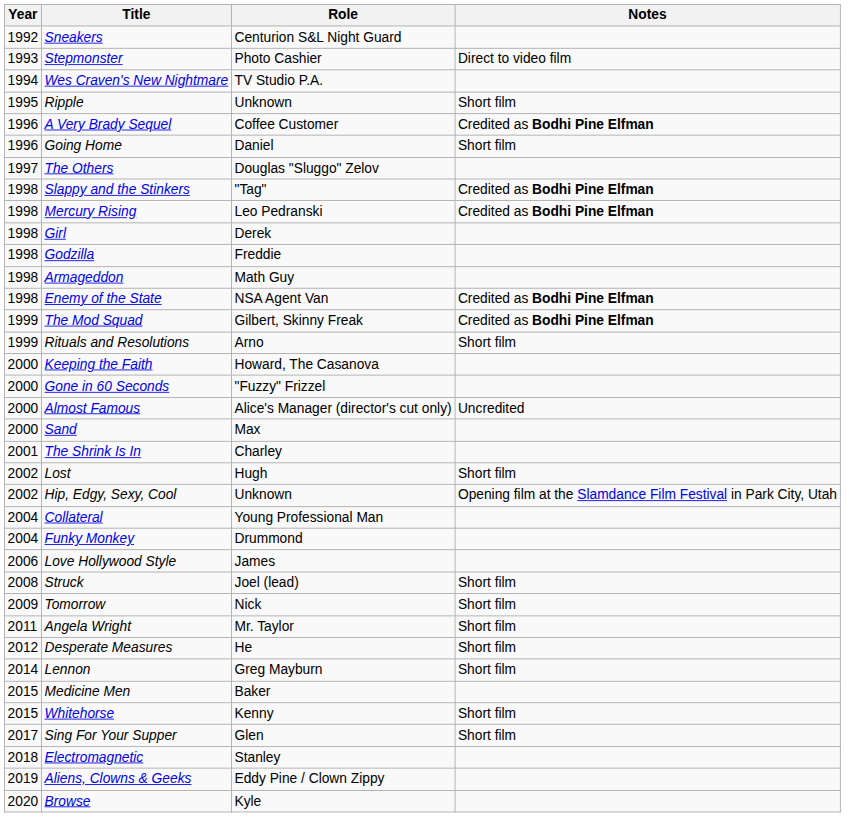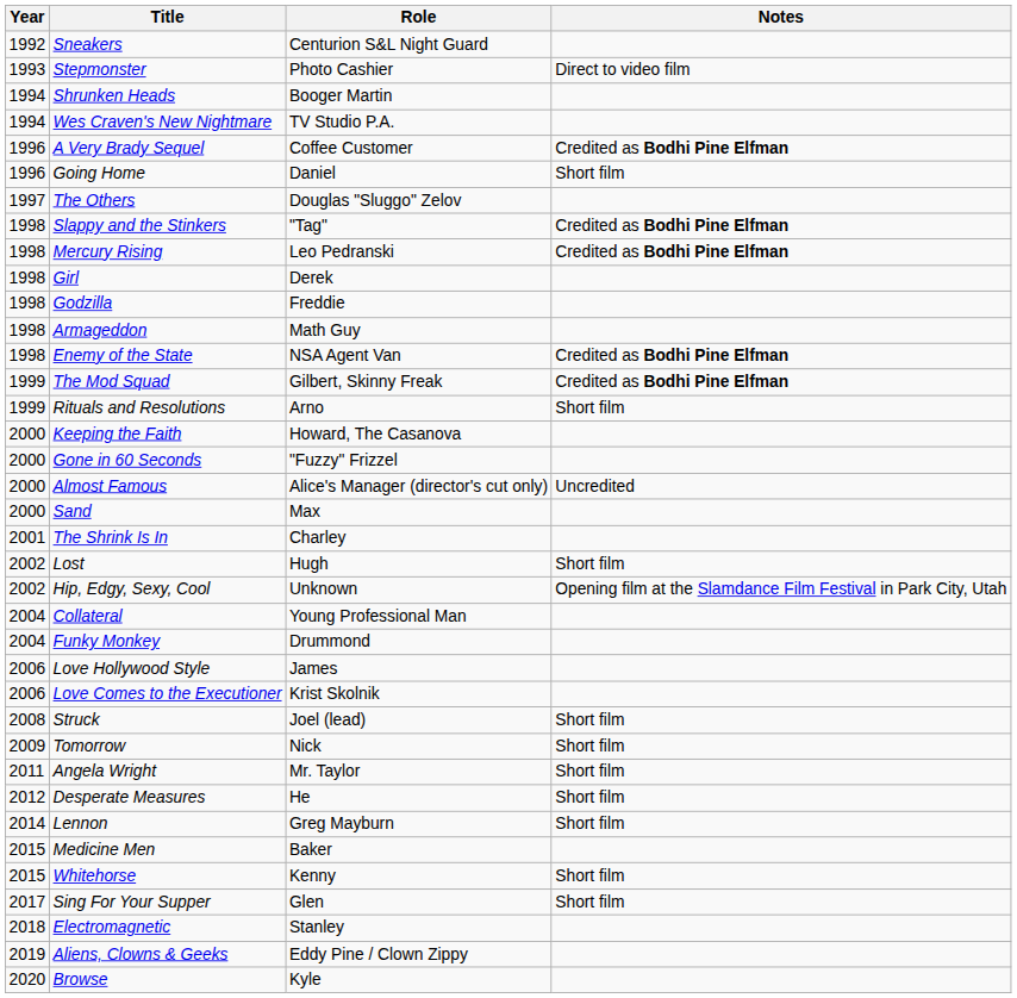+ row: 1994 | Shrunken Heads | Booger Martin
- row: 1995 | Ripple | Unknown | Short film
+ row: 2006 | Love Comes to the Executioner | Krist Skolnik
